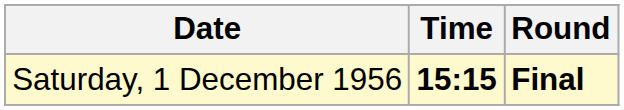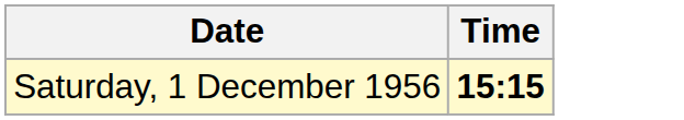- column: Round | Final
